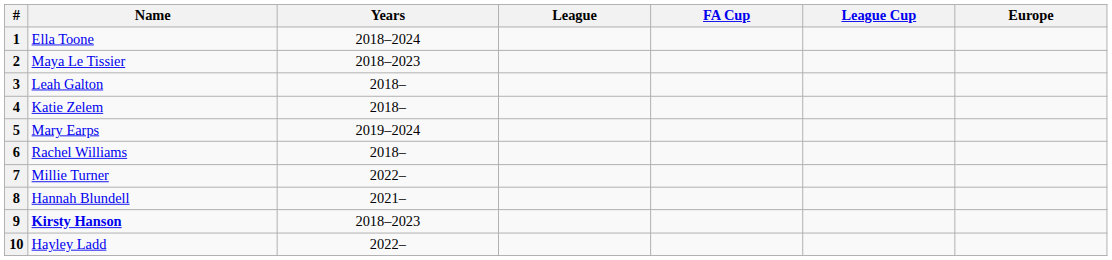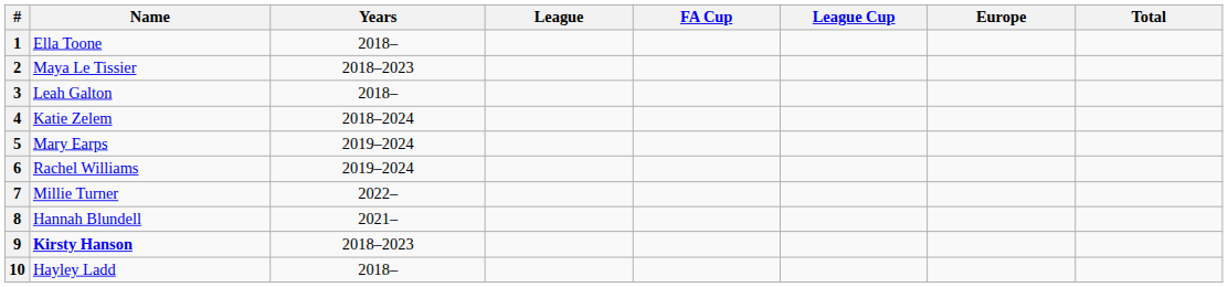+ column: Total
1 | Years: 2018–2024 -> 2018–
4 | Years: 2018– -> 2018–2024
6 | Years: 2018– -> 2019–2024
10 | Years: 2022– -> 2018–
